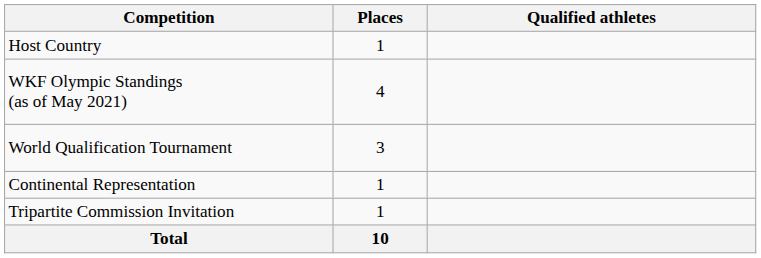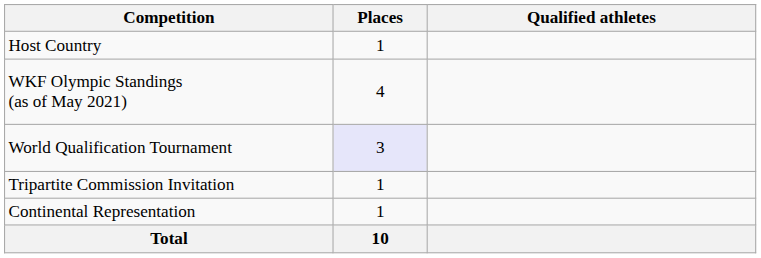World Qualification Tournament | Places: no background -> lavender background
rows swapped: Continental Representation <-> Tripartite Commission Invitation
